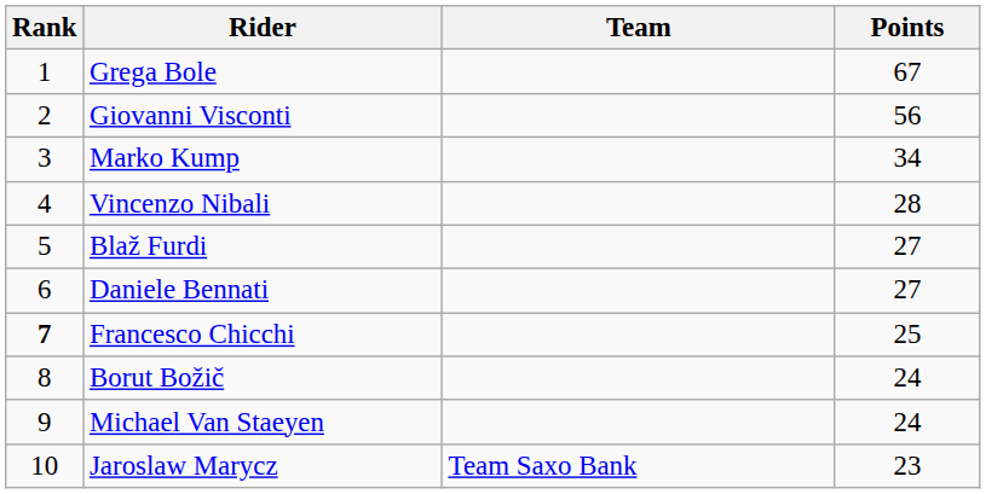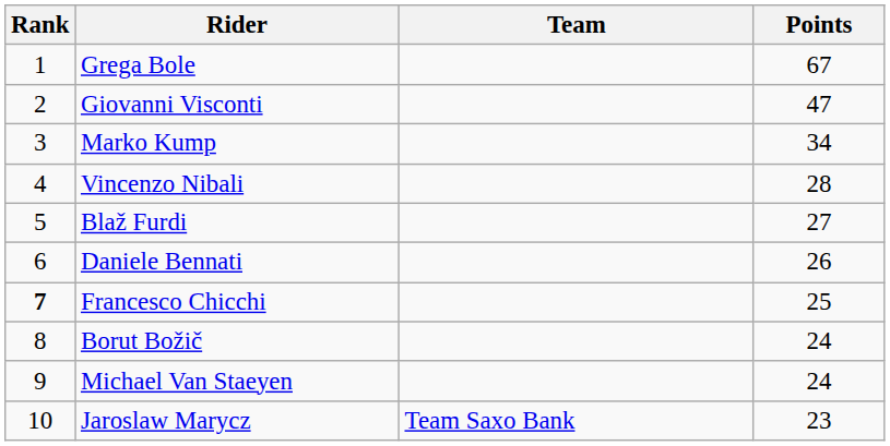Giovanni Visconti | Points: 56 -> 47
Daniele Bennati | Points: 27 -> 26
